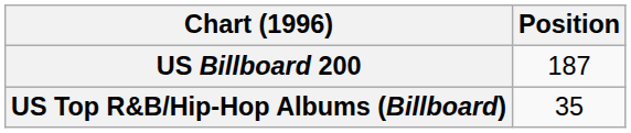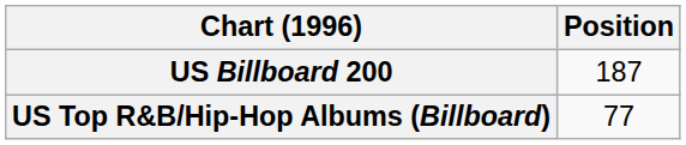US Top R&B/Hip-Hop Albums (Billboard) | Position: 35 -> 77
